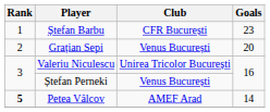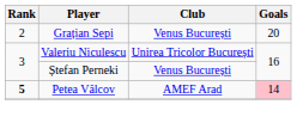- row: 1 | Ștefan Barbu | CFR București | 23
Petea Vâlcov | Goals: no background -> pink background
